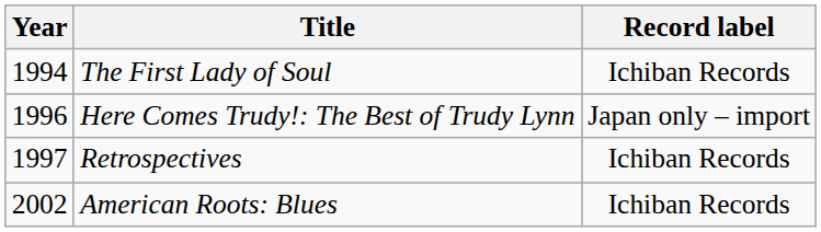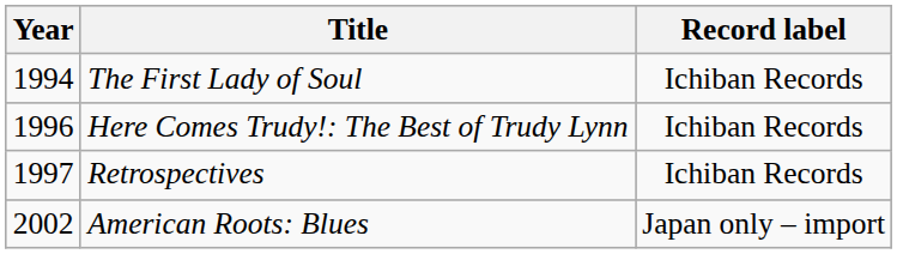Here Comes Trudy!: The Best of Trudy Lynn | Record label: Japan only – import -> Ichiban Records
American Roots: Blues | Record label: Ichiban Records -> Japan only – import
